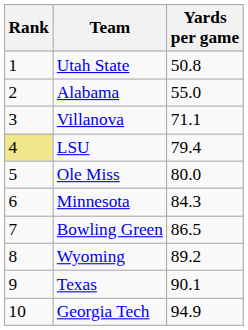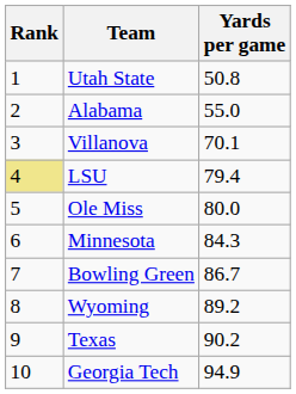Villanova | Yards per game: 71.1 -> 70.1
Bowling Green | Yards per game: 86.5 -> 86.7
Texas | Yards per game: 90.1 -> 90.2
